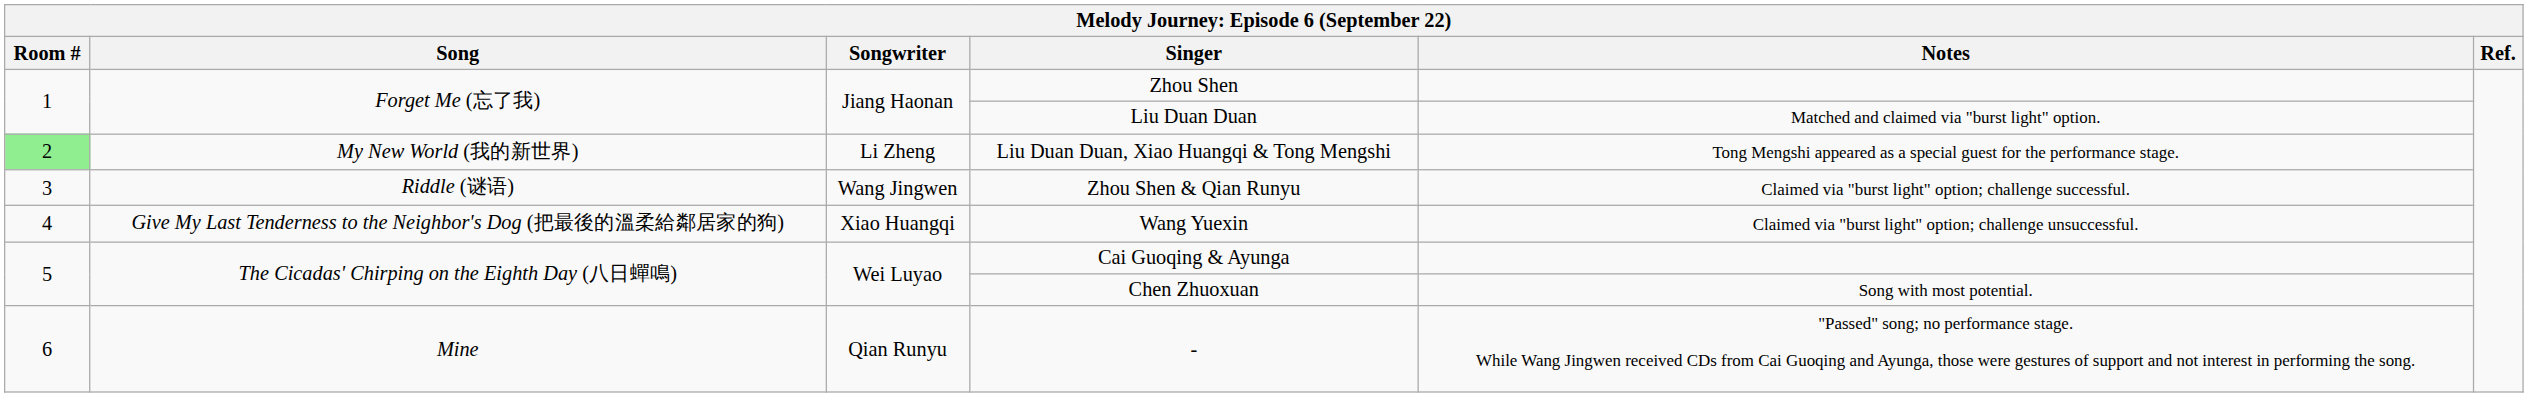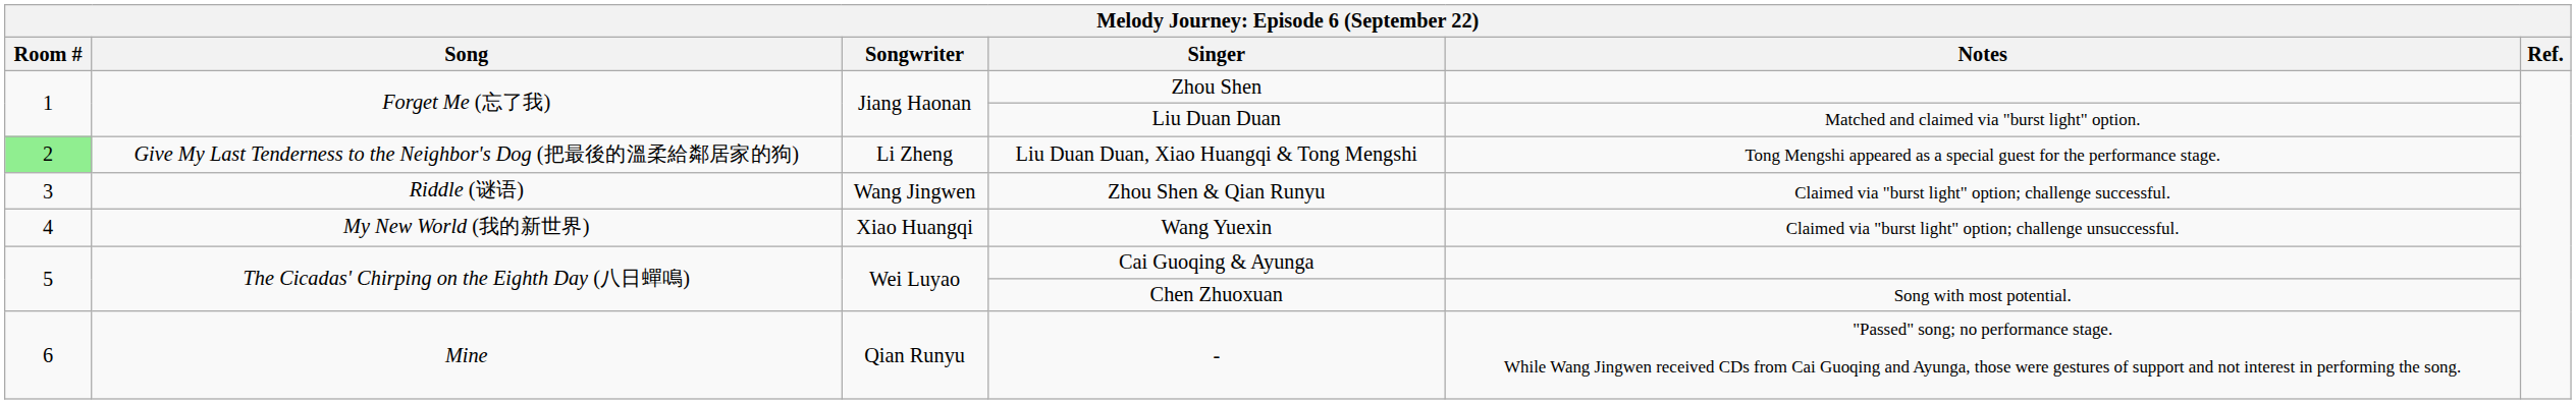Liu Duan Duan, Xiao Huangqi & Tong Mengshi | Song: My New World (我的新世界) -> Give My Last Tenderness to the Neighbor's Dog (把最後的溫柔給鄰居家的狗)
Wang Yuexin | Song: Give My Last Tenderness to the Neighbor's Dog (把最後的溫柔給鄰居家的狗) -> My New World (我的新世界)
